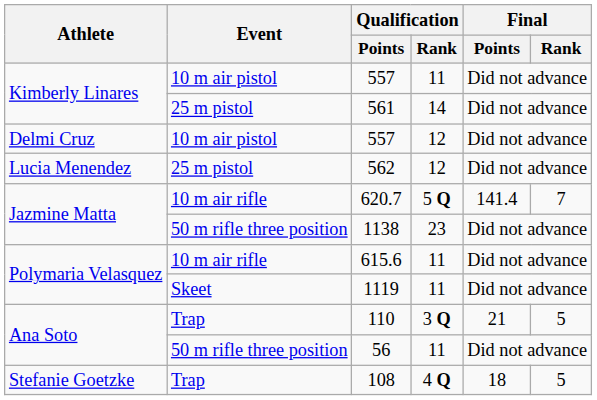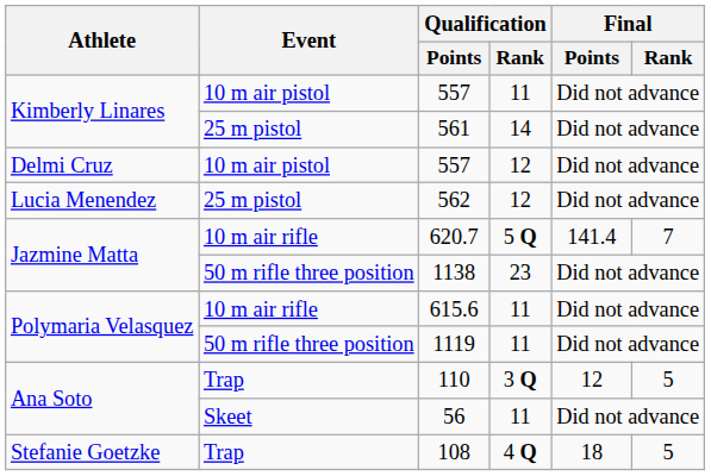1119 | Event: Skeet -> 50 m rifle three position
110 | Final / Points: 21 -> 12
56 | Event: 50 m rifle three position -> Skeet
